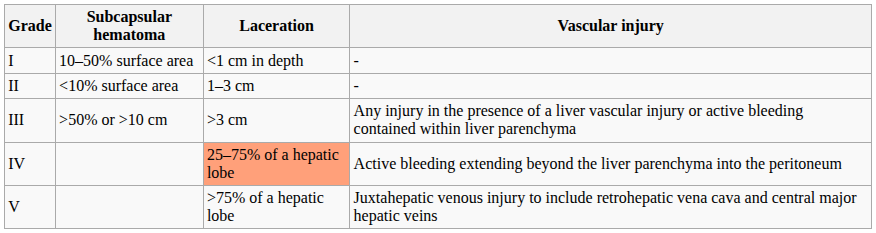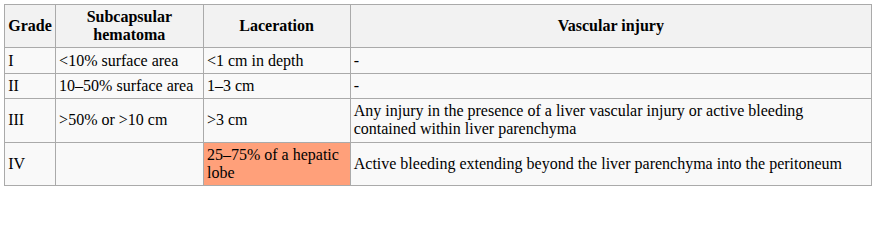I | Subcapsular hematoma: 10–50% surface area -> <10% surface area
II | Subcapsular hematoma: <10% surface area -> 10–50% surface area
- row: V | >75% of a hepatic lobe | Juxtahepatic venous injury to include retrohepatic vena cava and central major hepatic veins
